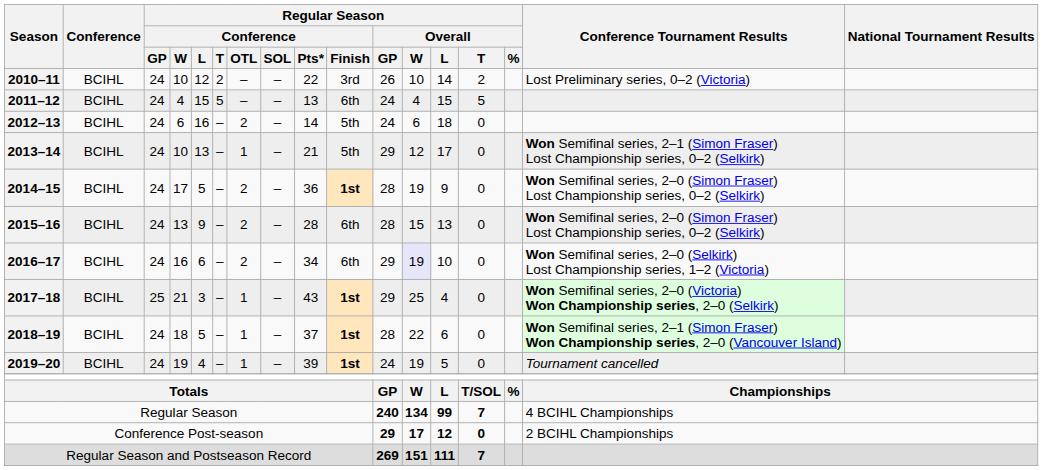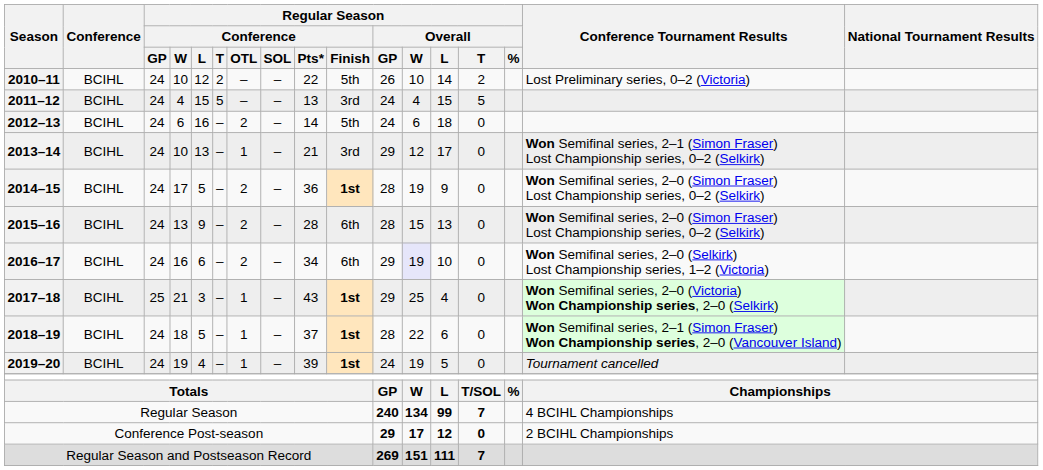2010–11 | Regular Season / Conference / Finish: 3rd -> 5th
2011–12 | Regular Season / Conference / Finish: 6th -> 3rd
2013–14 | Regular Season / Conference / Finish: 5th -> 3rd
